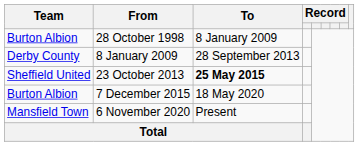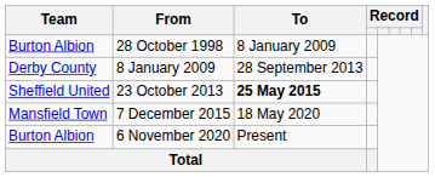7 December 2015 | Team: Burton Albion -> Mansfield Town
6 November 2020 | Team: Mansfield Town -> Burton Albion
